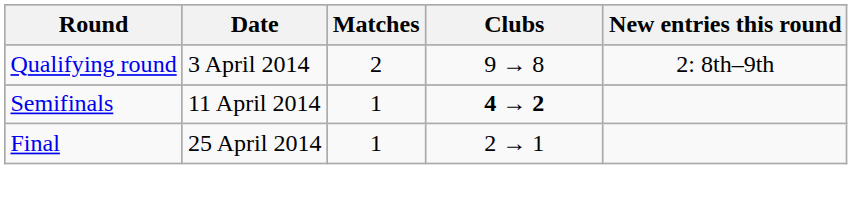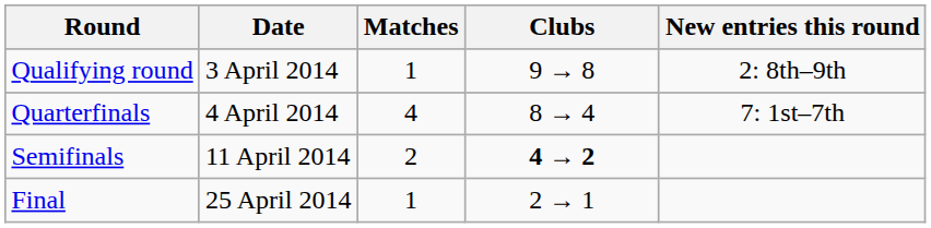Qualifying round | Matches: 2 -> 1
+ row: Quarterfinals | 4 April 2014 | 4 | 8 → 4 | 7: 1st–7th
Semifinals | Matches: 1 -> 2
